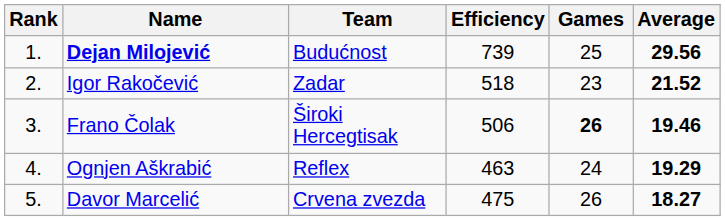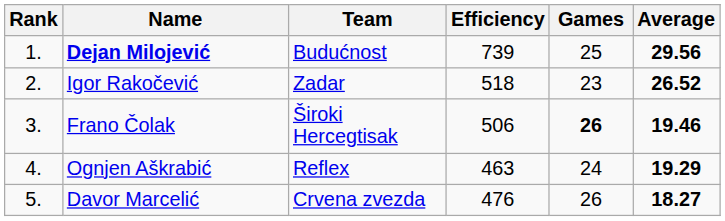Igor Rakočević | Average: 21.52 -> 26.52
Davor Marcelić | Efficiency: 475 -> 476
